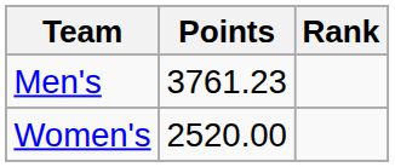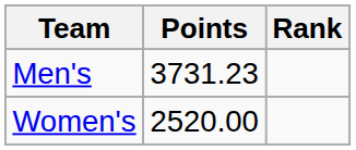Men's | Points: 3761.23 -> 3731.23
